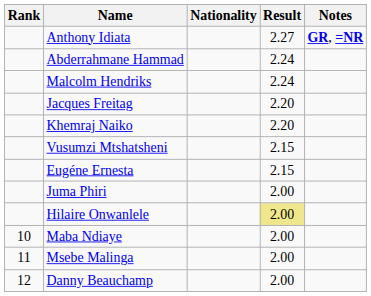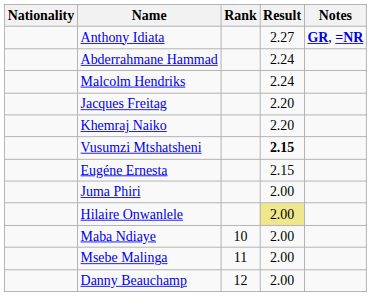columns swapped: Rank <-> Nationality
Vusumzi Mtshatsheni | Result: normal -> bold
